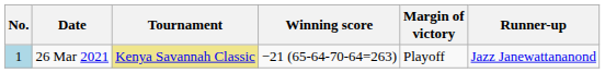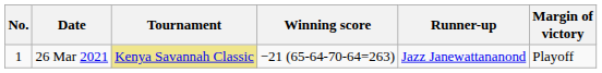columns swapped: Margin of victory <-> Runner-up
26 Mar 2021 | No.: lightblue background -> no background
